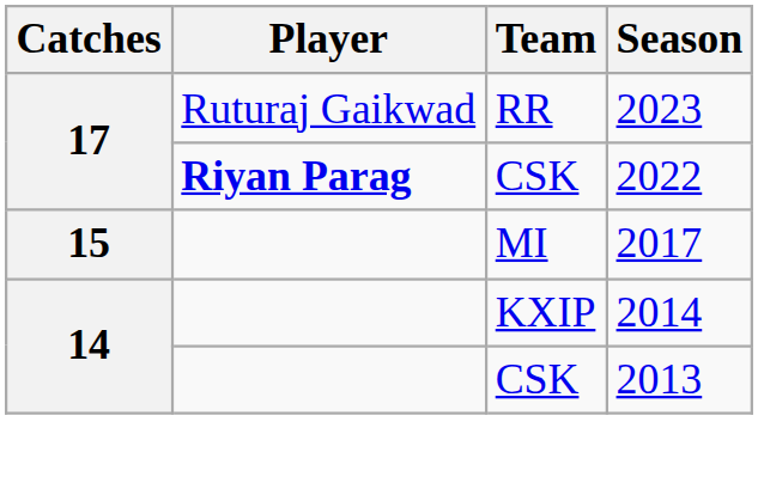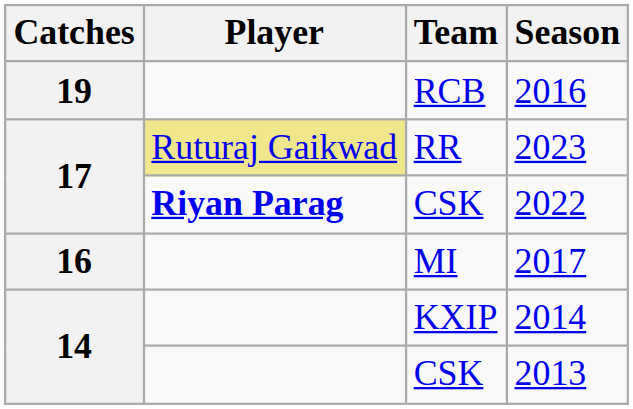+ row: 19 | RCB | 2016
2023 | Player: no background -> khaki background
2017 | Catches: 15 -> 16
